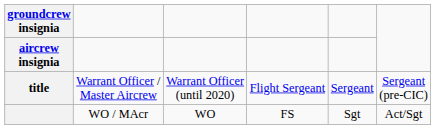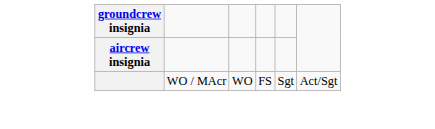- row: title | Warrant Officer / Master Aircrew | Warrant Officer (until 2020) | Flight Sergeant | Sergeant | Sergeant (pre-CIC)
